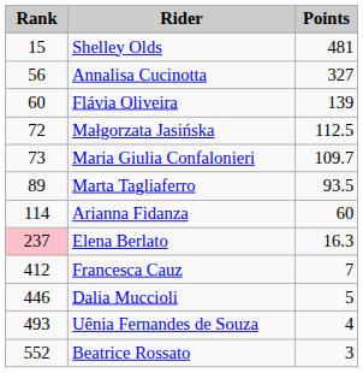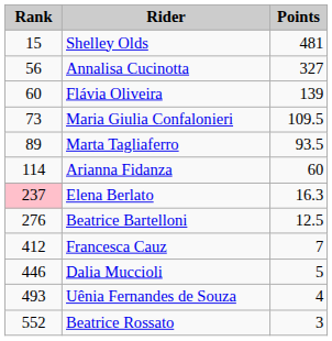- row: 72 | Małgorzata Jasińska | 112.5
Maria Giulia Confalonieri | Points: 109.7 -> 109.5
+ row: 276 | Beatrice Bartelloni | 12.5
